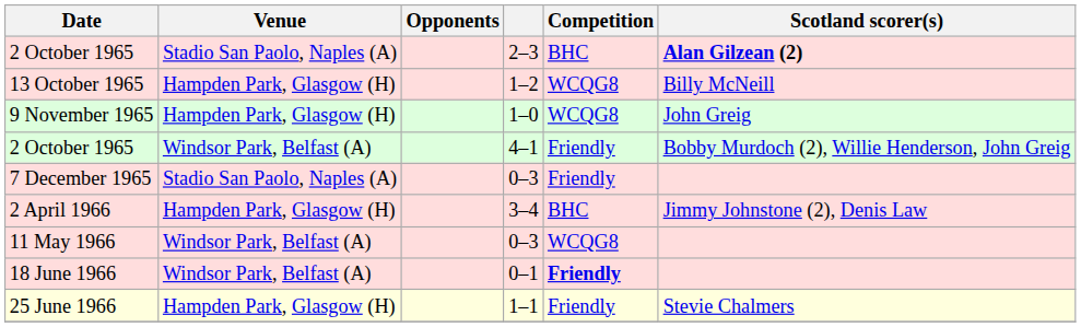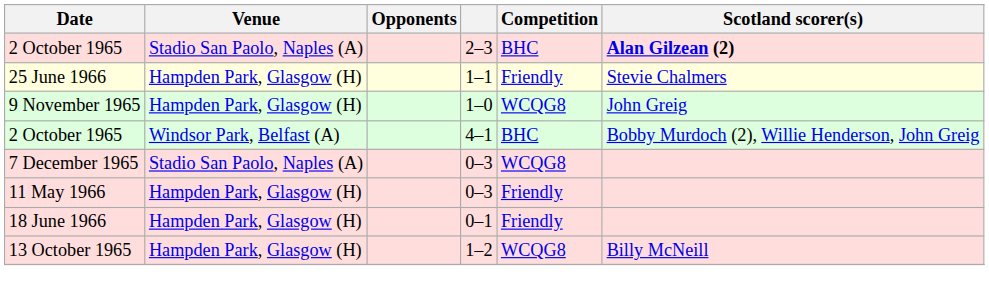rows swapped: 13 October 1965 <-> 25 June 1966
2 October 1965 / 4–1 | Competition: Friendly -> BHC
7 December 1965 | Competition: Friendly -> WCQG8
- row: 2 April 1966 | Hampden Park, Glasgow (H) | 3–4 | BHC | Jimmy Johnstone (2), Denis Law
11 May 1966 | Venue: Windsor Park, Belfast (A) -> Hampden Park, Glasgow (H)
11 May 1966 | Competition: WCQG8 -> Friendly
18 June 1966 | Venue: Windsor Park, Belfast (A) -> Hampden Park, Glasgow (H)
18 June 1966 | Competition: bold -> normal
